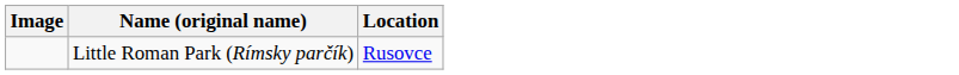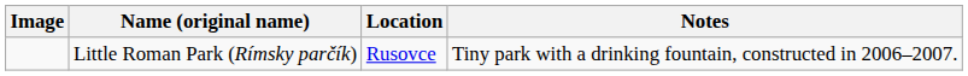+ column: Notes | Tiny park with a drinking fountain, constructed in 2006–2007.
